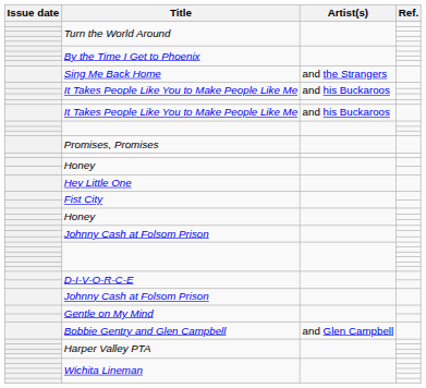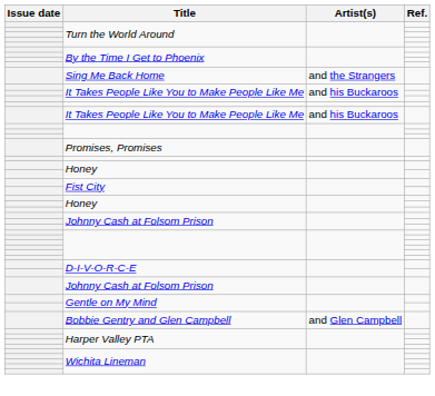- row: Hey Little One
